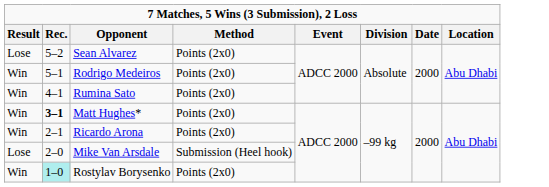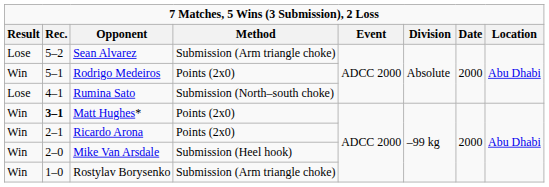Sean Alvarez | Method: Points (2x0) -> Submission (Arm triangle choke)
Rumina Sato | Result: Win -> Lose
Rumina Sato | Method: Points (2x0) -> Submission (North–south choke)
Mike Van Arsdale | Result: Lose -> Win
Rostylav Borysenko | Rec.: paleturquoise background -> no background
Rostylav Borysenko | Method: Points (2x0) -> Submission (Arm triangle choke)
